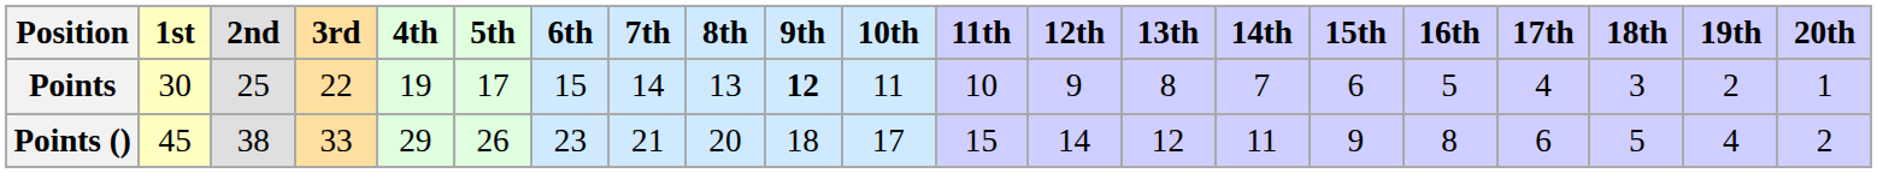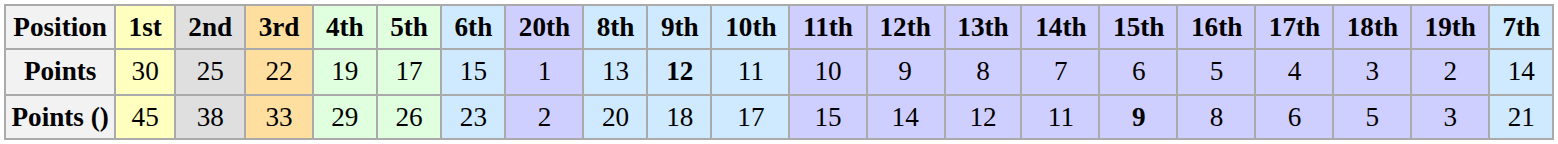columns swapped: 7th <-> 20th
Points () | 15th: normal -> bold
Points () | 19th: 4 -> 3
